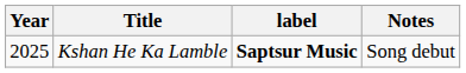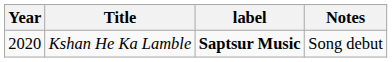Kshan He Ka Lamble | Year: 2025 -> 2020
